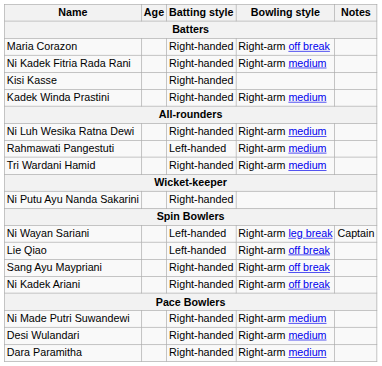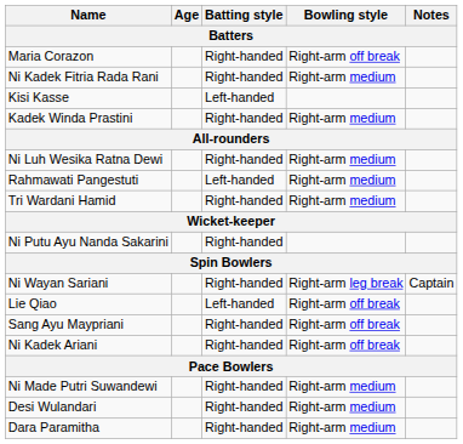Kisi Kasse | Batting style: Right-handed -> Left-handed
Ni Wayan Sariani | Batting style: Left-handed -> Right-handed
